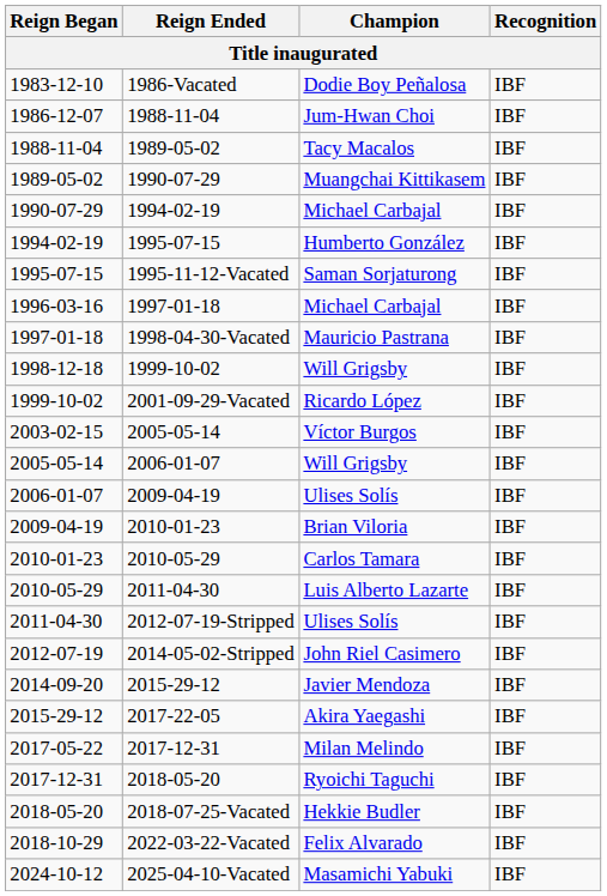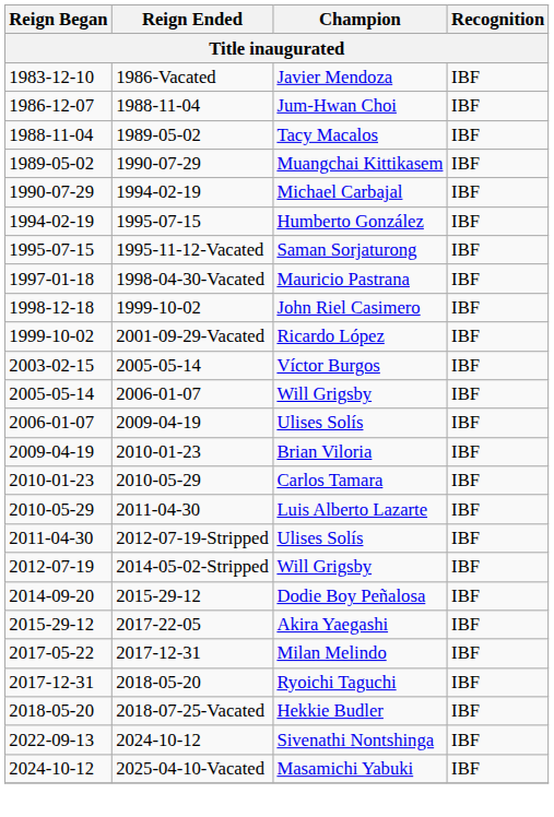1983-12-10 | Champion: Dodie Boy Peñalosa -> Javier Mendoza
- row: 1996-03-16 | 1997-01-18 | Michael Carbajal | IBF
1998-12-18 | Champion: Will Grigsby -> John Riel Casimero
2012-07-19 | Champion: John Riel Casimero -> Will Grigsby
2014-09-20 | Champion: Javier Mendoza -> Dodie Boy Peñalosa
- row: 2018-10-29 | 2022-03-22-Vacated | Felix Alvarado | IBF
+ row: 2022-09-13 | 2024-10-12 | Sivenathi Nontshinga | IBF
